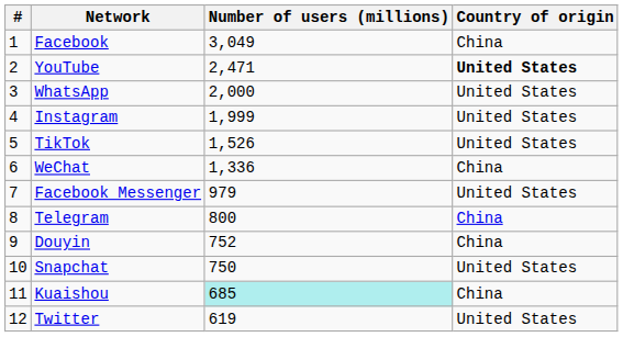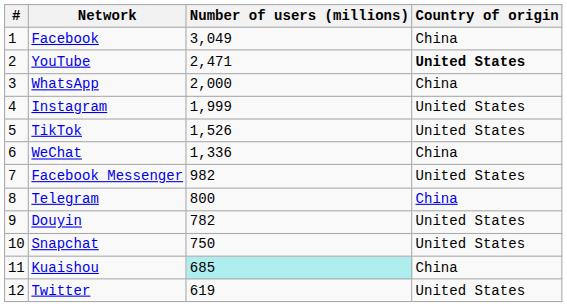WhatsApp | Country of origin: United States -> China
Facebook Messenger | Number of users (millions): 979 -> 982
Douyin | Number of users (millions): 752 -> 782
Douyin | Country of origin: China -> United States
